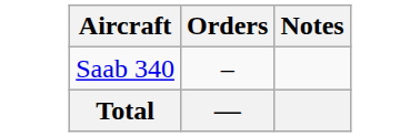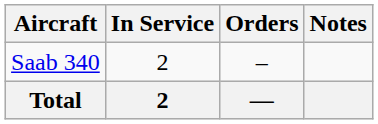+ column: In Service | 2 | 2
